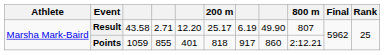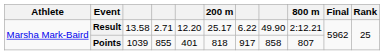Result | column 3: 43.58 -> 13.58
Result | column 7: 6.19 -> 6.22
Result | 800 m: 807 -> 2:12.21
Points | column 3: 1059 -> 1039
Points | column 8: 860 -> 858
Points | 800 m: 2:12.21 -> 807
